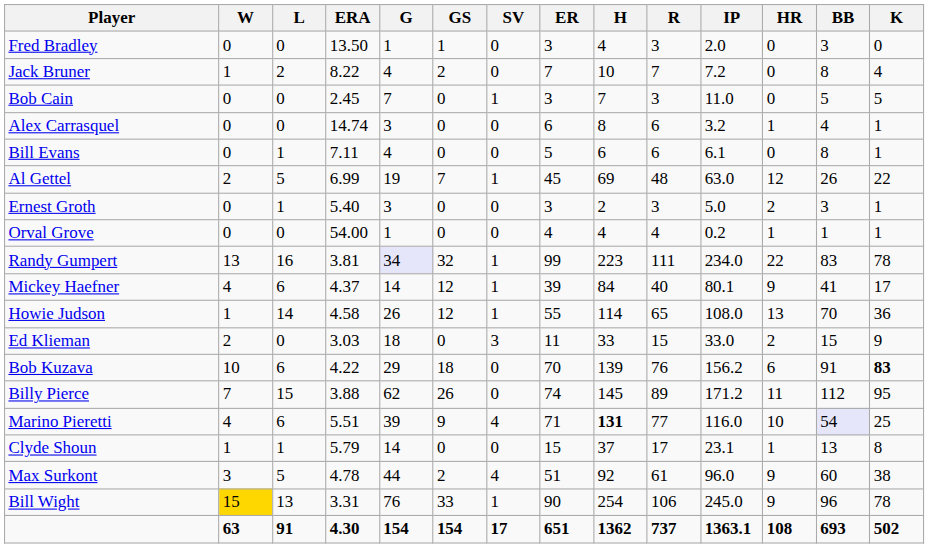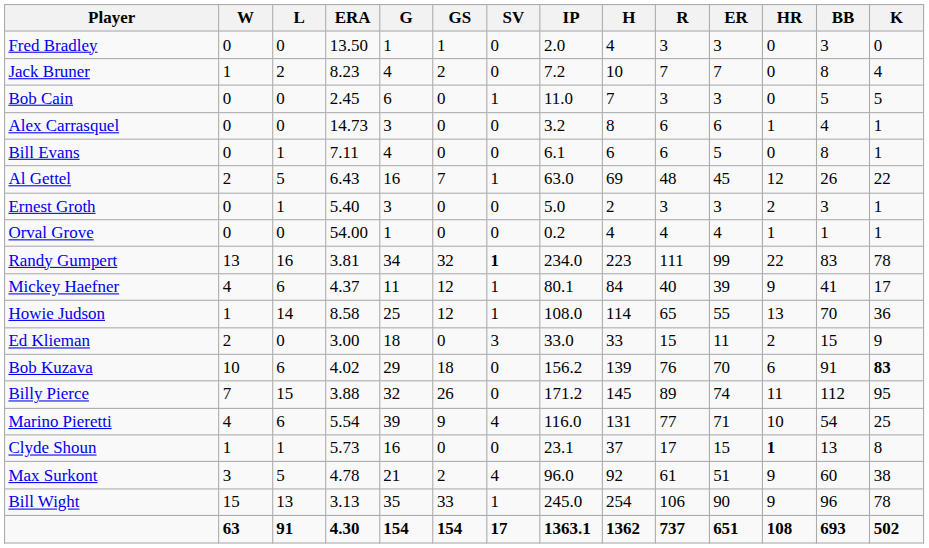columns swapped: IP <-> ER
Jack Bruner | ERA: 8.22 -> 8.23
Bob Cain | G: 7 -> 6
Alex Carrasquel | ERA: 14.74 -> 14.73
Al Gettel | ERA: 6.99 -> 6.43
Al Gettel | G: 19 -> 16
Randy Gumpert | G: lavender background -> no background
Randy Gumpert | SV: normal -> bold
Mickey Haefner | G: 14 -> 11
Howie Judson | ERA: 4.58 -> 8.58
Howie Judson | G: 26 -> 25
Ed Klieman | ERA: 3.03 -> 3.00
Bob Kuzava | ERA: 4.22 -> 4.02
Billy Pierce | G: 62 -> 32
Marino Pieretti | ERA: 5.51 -> 5.54
Marino Pieretti | H: bold -> normal
Marino Pieretti | BB: lavender background -> no background
Clyde Shoun | ERA: 5.79 -> 5.73
Clyde Shoun | G: 14 -> 16
Clyde Shoun | HR: normal -> bold
Max Surkont | G: 44 -> 21
Bill Wight | W: gold background -> no background
Bill Wight | ERA: 3.31 -> 3.13
Bill Wight | G: 76 -> 35
